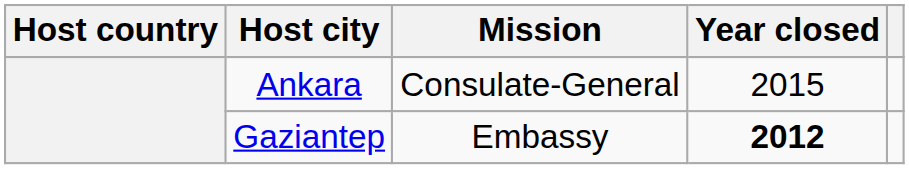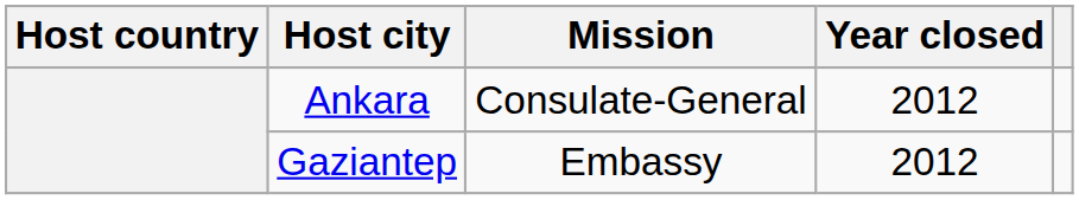Ankara | Year closed: 2015 -> 2012
Gaziantep | Year closed: bold -> normal
